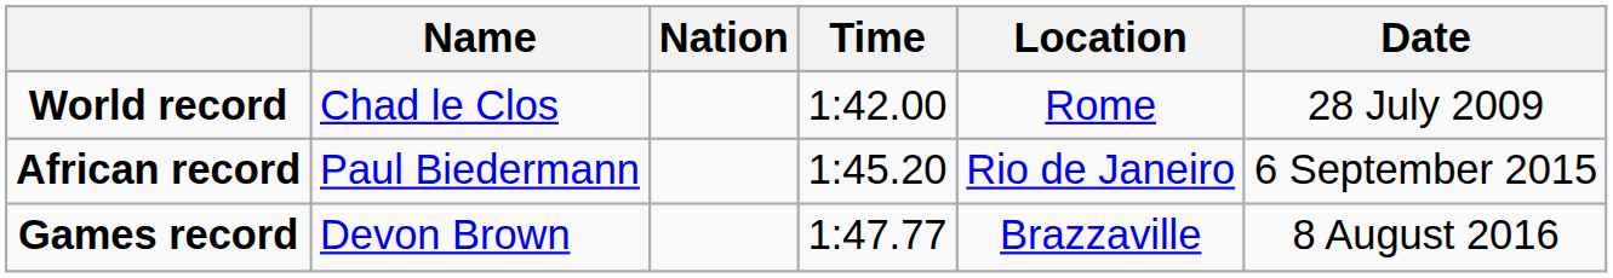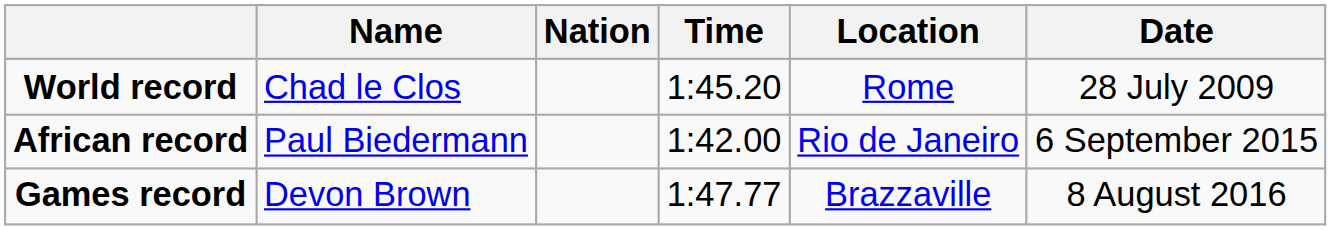World record | Time: 1:42.00 -> 1:45.20
African record | Time: 1:45.20 -> 1:42.00
